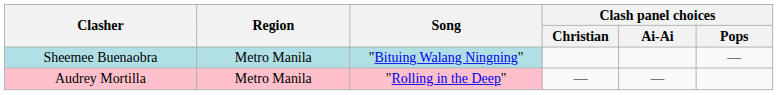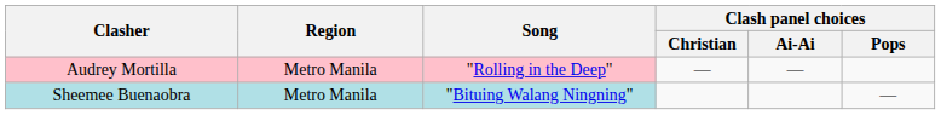rows swapped: Sheemee Buenaobra <-> Audrey Mortilla
